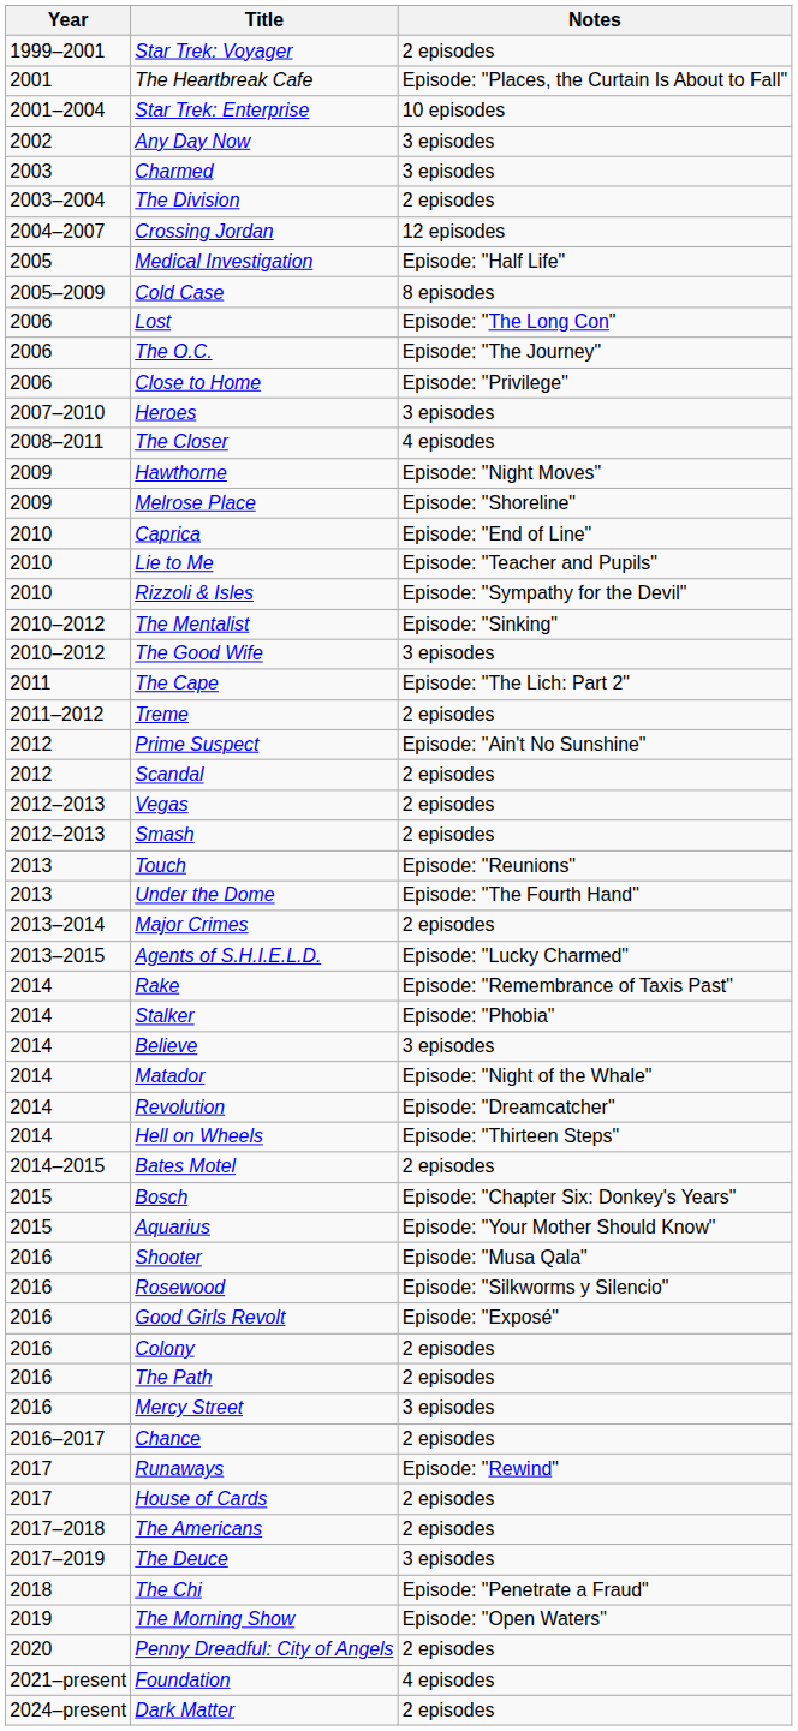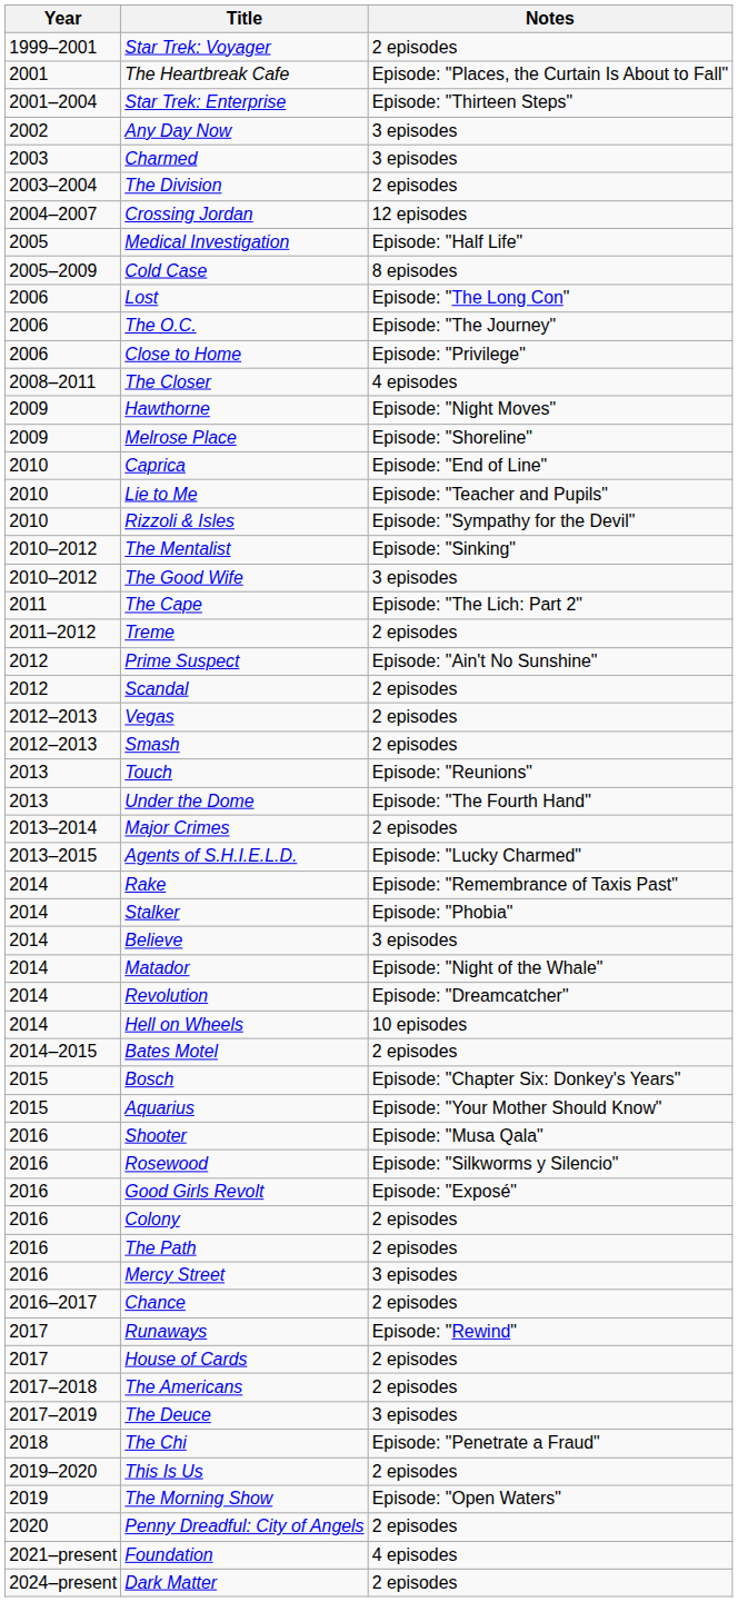Star Trek: Enterprise | Notes: 10 episodes -> Episode: "Thirteen Steps"
- row: 2007–2010 | Heroes | 3 episodes
Hell on Wheels | Notes: Episode: "Thirteen Steps" -> 10 episodes
+ row: 2019–2020 | This Is Us | 2 episodes
